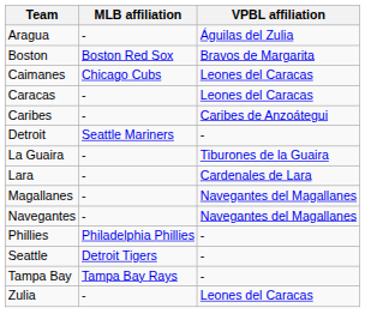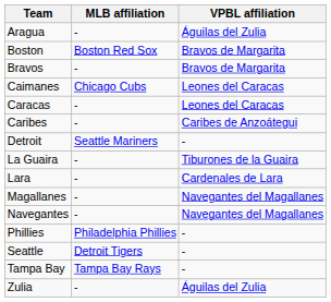+ row: Bravos | - | Bravos de Margarita
Zulia | VPBL affiliation: Leones del Caracas -> Águilas del Zulia
